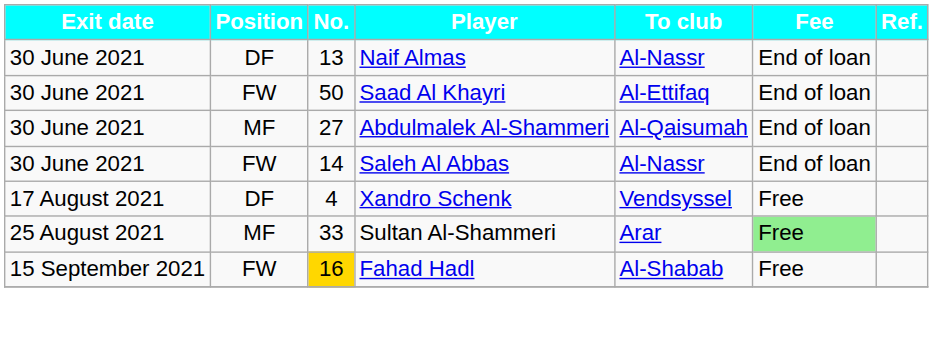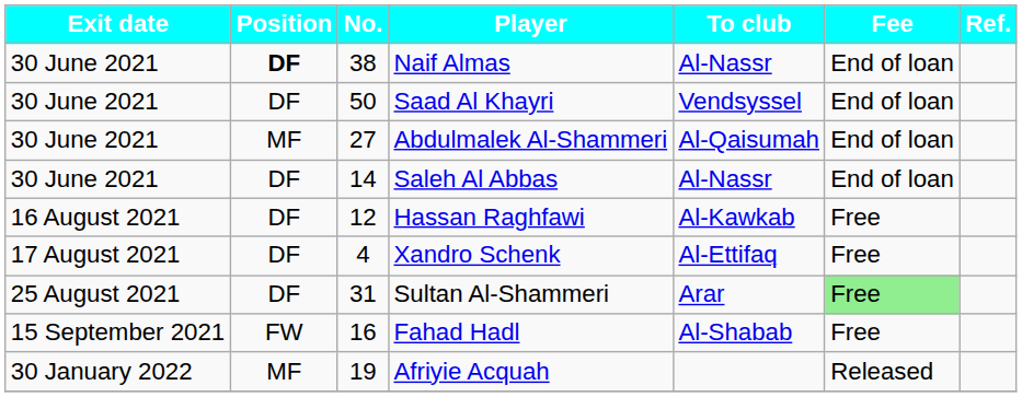Naif Almas | Position: normal -> bold
Naif Almas | No.: 13 -> 38
Saad Al Khayri | Position: FW -> DF
Saad Al Khayri | To club: Al-Ettifaq -> Vendsyssel
Saleh Al Abbas | Position: FW -> DF
+ row: 16 August 2021 | DF | 12 | Hassan Raghfawi | Al-Kawkab | Free
Xandro Schenk | To club: Vendsyssel -> Al-Ettifaq
Sultan Al-Shammeri | Position: MF -> DF
Sultan Al-Shammeri | No.: 33 -> 31
Fahad Hadl | No.: gold background -> no background
+ row: 30 January 2022 | MF | 19 | Afriyie Acquah | Released
